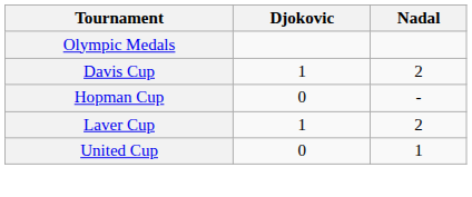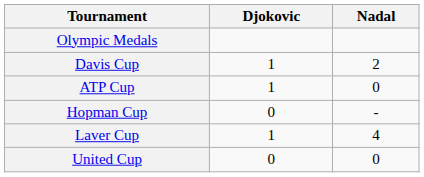+ row: ATP Cup | 1 | 0
Laver Cup | Nadal: 2 -> 4
United Cup | Nadal: 1 -> 0
